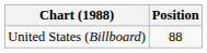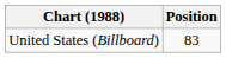United States (Billboard) | Position: 88 -> 83
